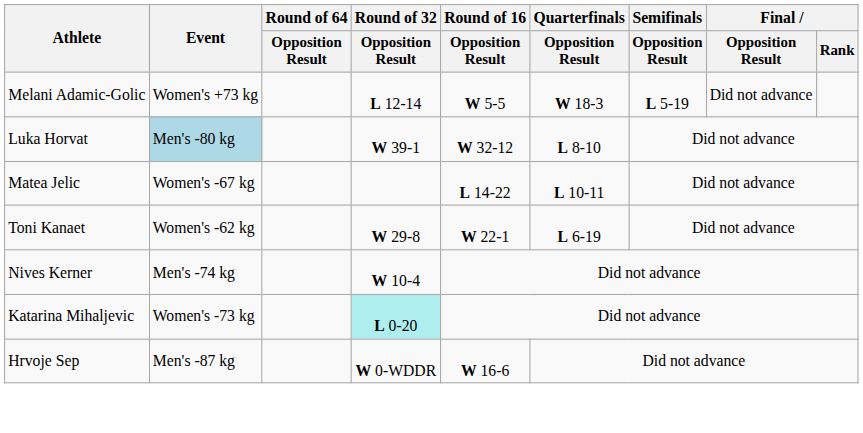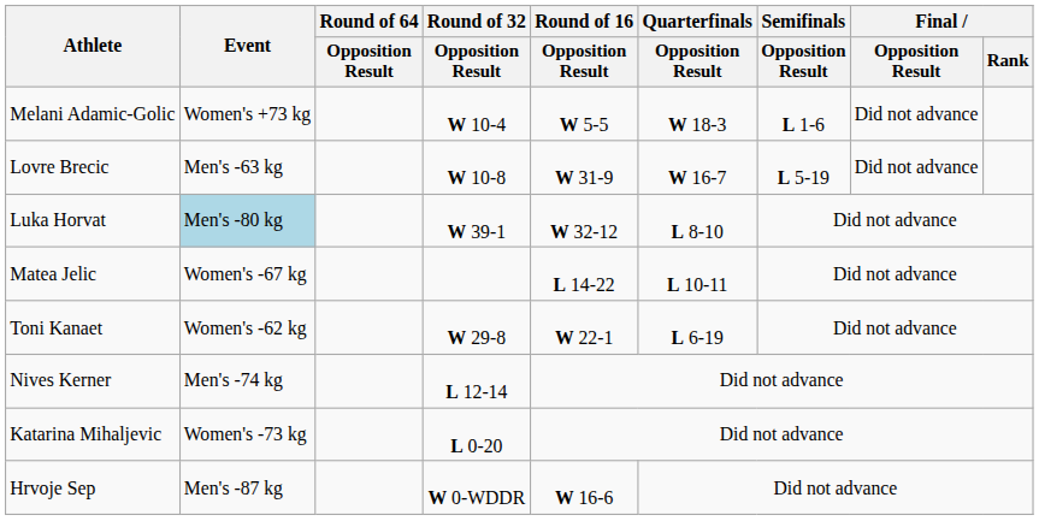Melani Adamic-Golic | Round of 32 / Opposition Result: L 12-14 -> W 10-4
Melani Adamic-Golic | Semifinals / Opposition Result: L 5-19 -> L 1-6
+ row: Lovre Brecic | Men's -63 kg | W 10-8 | W 31-9 | W 16-7 | L 5-19 | Did not advance
Nives Kerner | Round of 32 / Opposition Result: W 10-4 -> L 12-14
Katarina Mihaljevic | Round of 32 / Opposition Result: paleturquoise background -> no background
